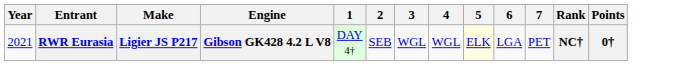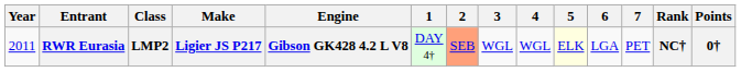+ column: Class | LMP2
RWR Eurasia | Year: 2021 -> 2011
RWR Eurasia | 2: no background -> lightsalmon background
